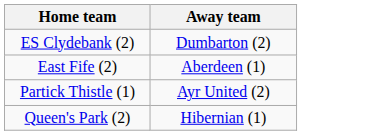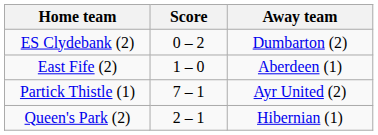+ column: Score | 0 – 2 | 1 – 0 | 7 – 1 | 2 – 1
